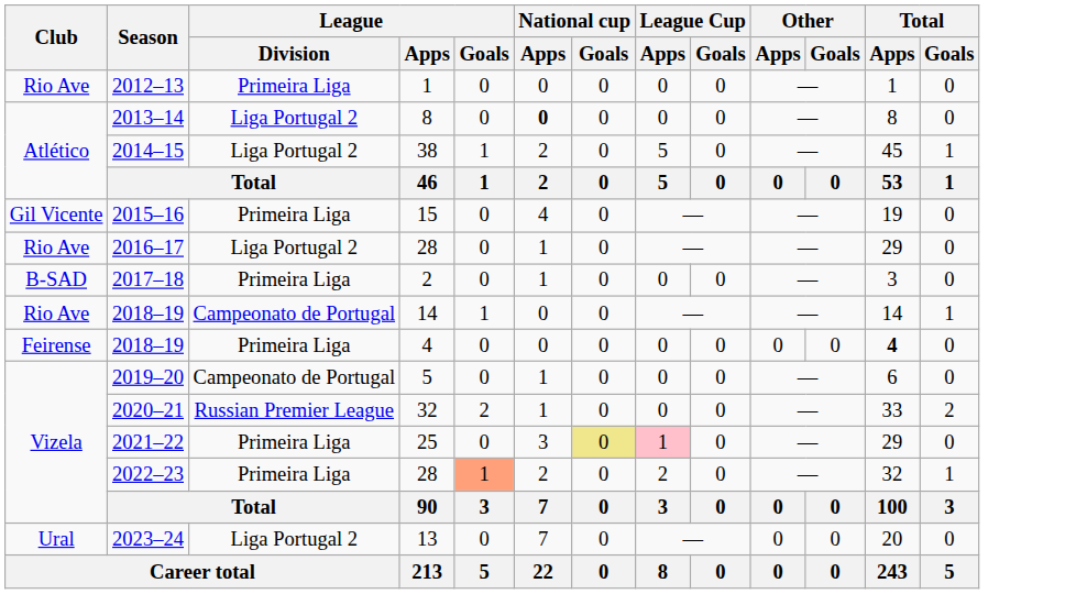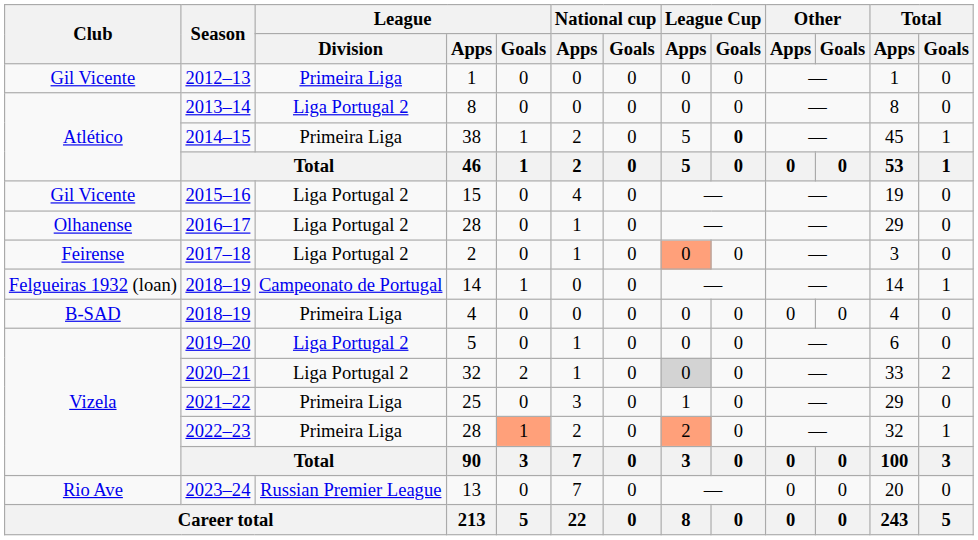2012–13 | Club: Rio Ave -> Gil Vicente
2013–14 | National cup / Apps: bold -> normal
2014–15 | League / Division: Liga Portugal 2 -> Primeira Liga
2014–15 | League Cup / Goals: normal -> bold
2015–16 | League / Division: Primeira Liga -> Liga Portugal 2
2016–17 | Club: Rio Ave -> Olhanense
2017–18 | Club: B-SAD -> Feirense
2017–18 | League / Division: Primeira Liga -> Liga Portugal 2
2017–18 | League Cup / Apps: no background -> lightsalmon background
2018–19 / 14 | Club: Rio Ave -> Felgueiras 1932 (loan)
2018–19 / 4 | Club: Feirense -> B-SAD
2018–19 / 4 | Total / Apps: bold -> normal
2019–20 | League / Division: Campeonato de Portugal -> Liga Portugal 2
2020–21 | League / Division: Russian Premier League -> Liga Portugal 2
2020–21 | League Cup / Apps: no background -> lightgrey background
2021–22 | National cup / Goals: khaki background -> no background
2021–22 | League Cup / Apps: pink background -> no background
2022–23 | League Cup / Apps: no background -> lightsalmon background
2023–24 | Club: Ural -> Rio Ave
2023–24 | League / Division: Liga Portugal 2 -> Russian Premier League
